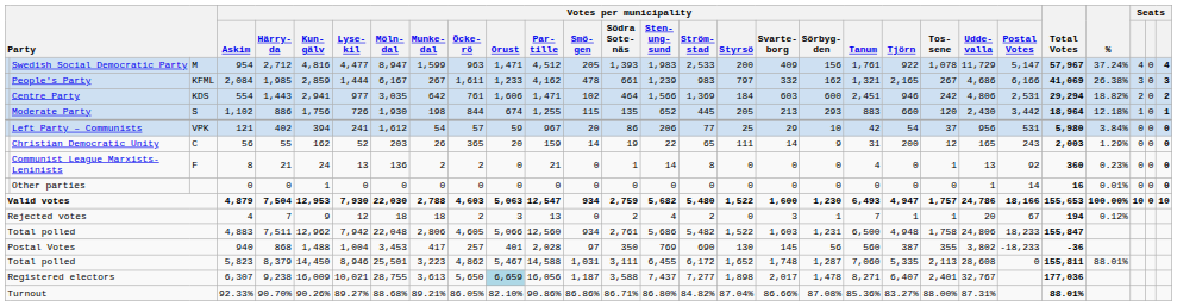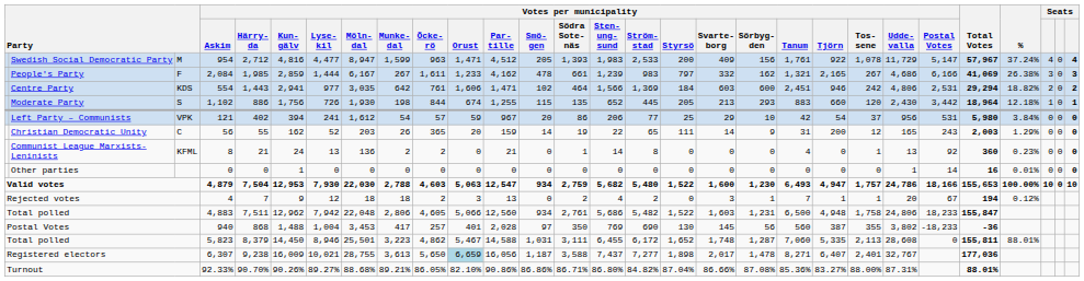People's Party | column 3: KFML -> F
Communist League Marxists-Leninists | column 3: F -> KFML
